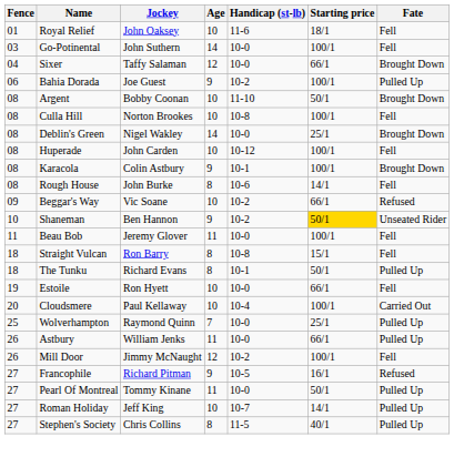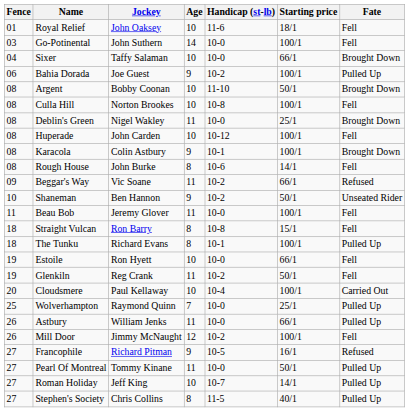Sixer | Age: 12 -> 10
Deblin's Green | Age: 14 -> 11
Beggar's Way | Age: 10 -> 11
Shaneman | Starting price: gold background -> no background
The Tunku | Starting price: 50/1 -> 100/1
+ row: 19 | Glenkiln | Reg Crank | 11 | 10-2 | 50/1 | Fell
